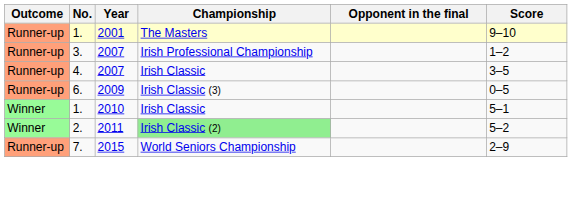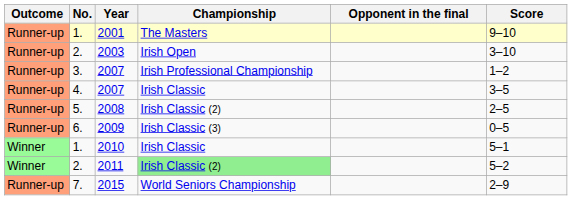+ row: Runner-up | 2. | 2003 | Irish Open | 3–10
+ row: Runner-up | 5. | 2008 | Irish Classic (2) | 2–5
